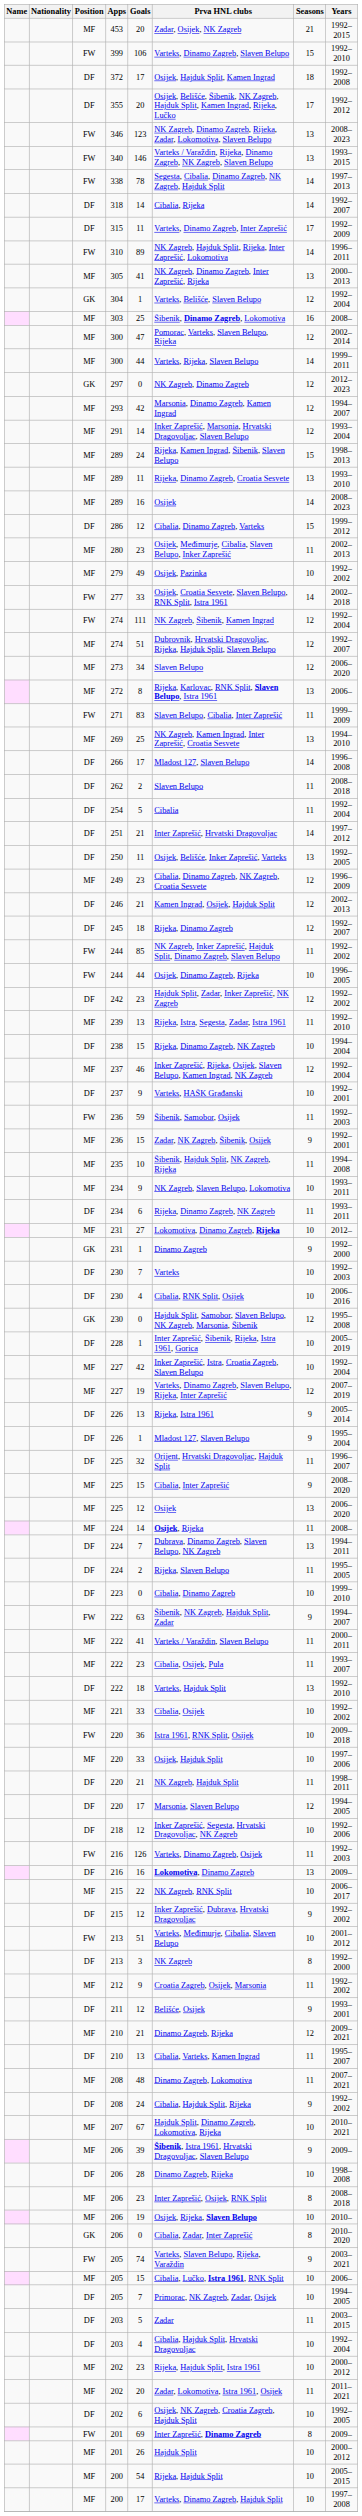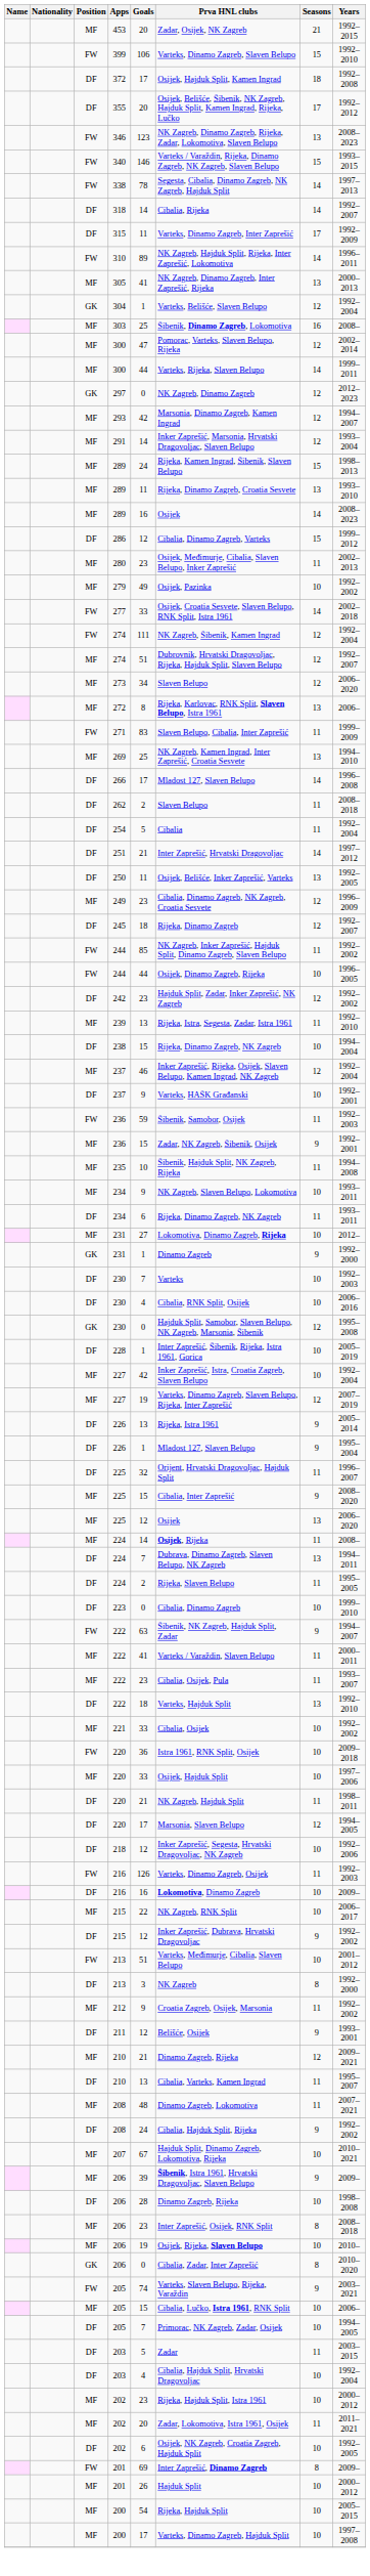340 | Seasons: 13 -> 15
- row: DF | 246 | 21 | Kamen Ingrad, Osijek, Hajduk Split | 12 | 2002–2013
DF / 216 | Seasons: 13 -> 10
